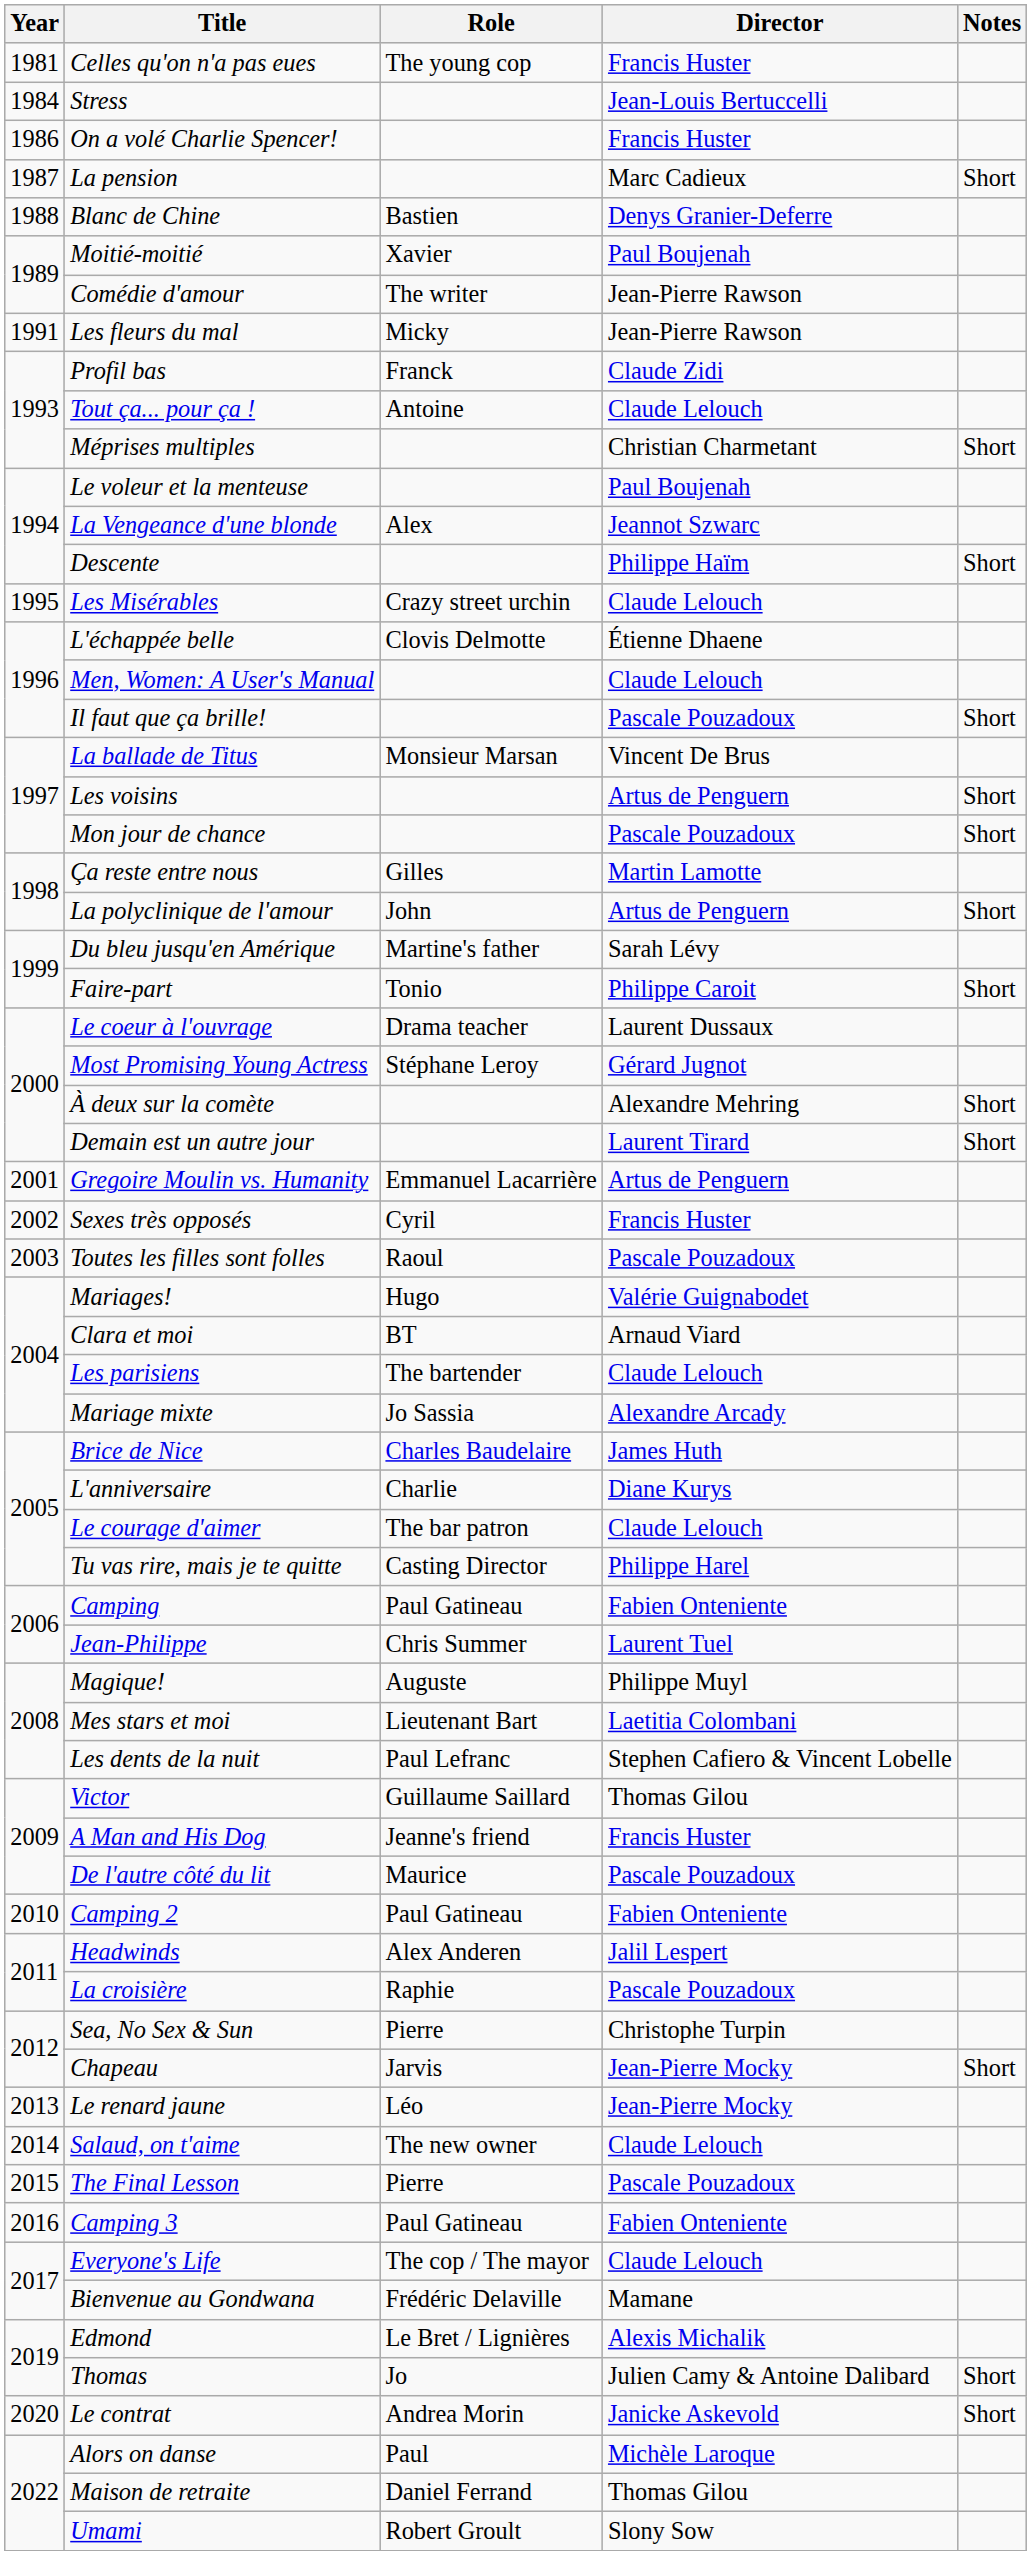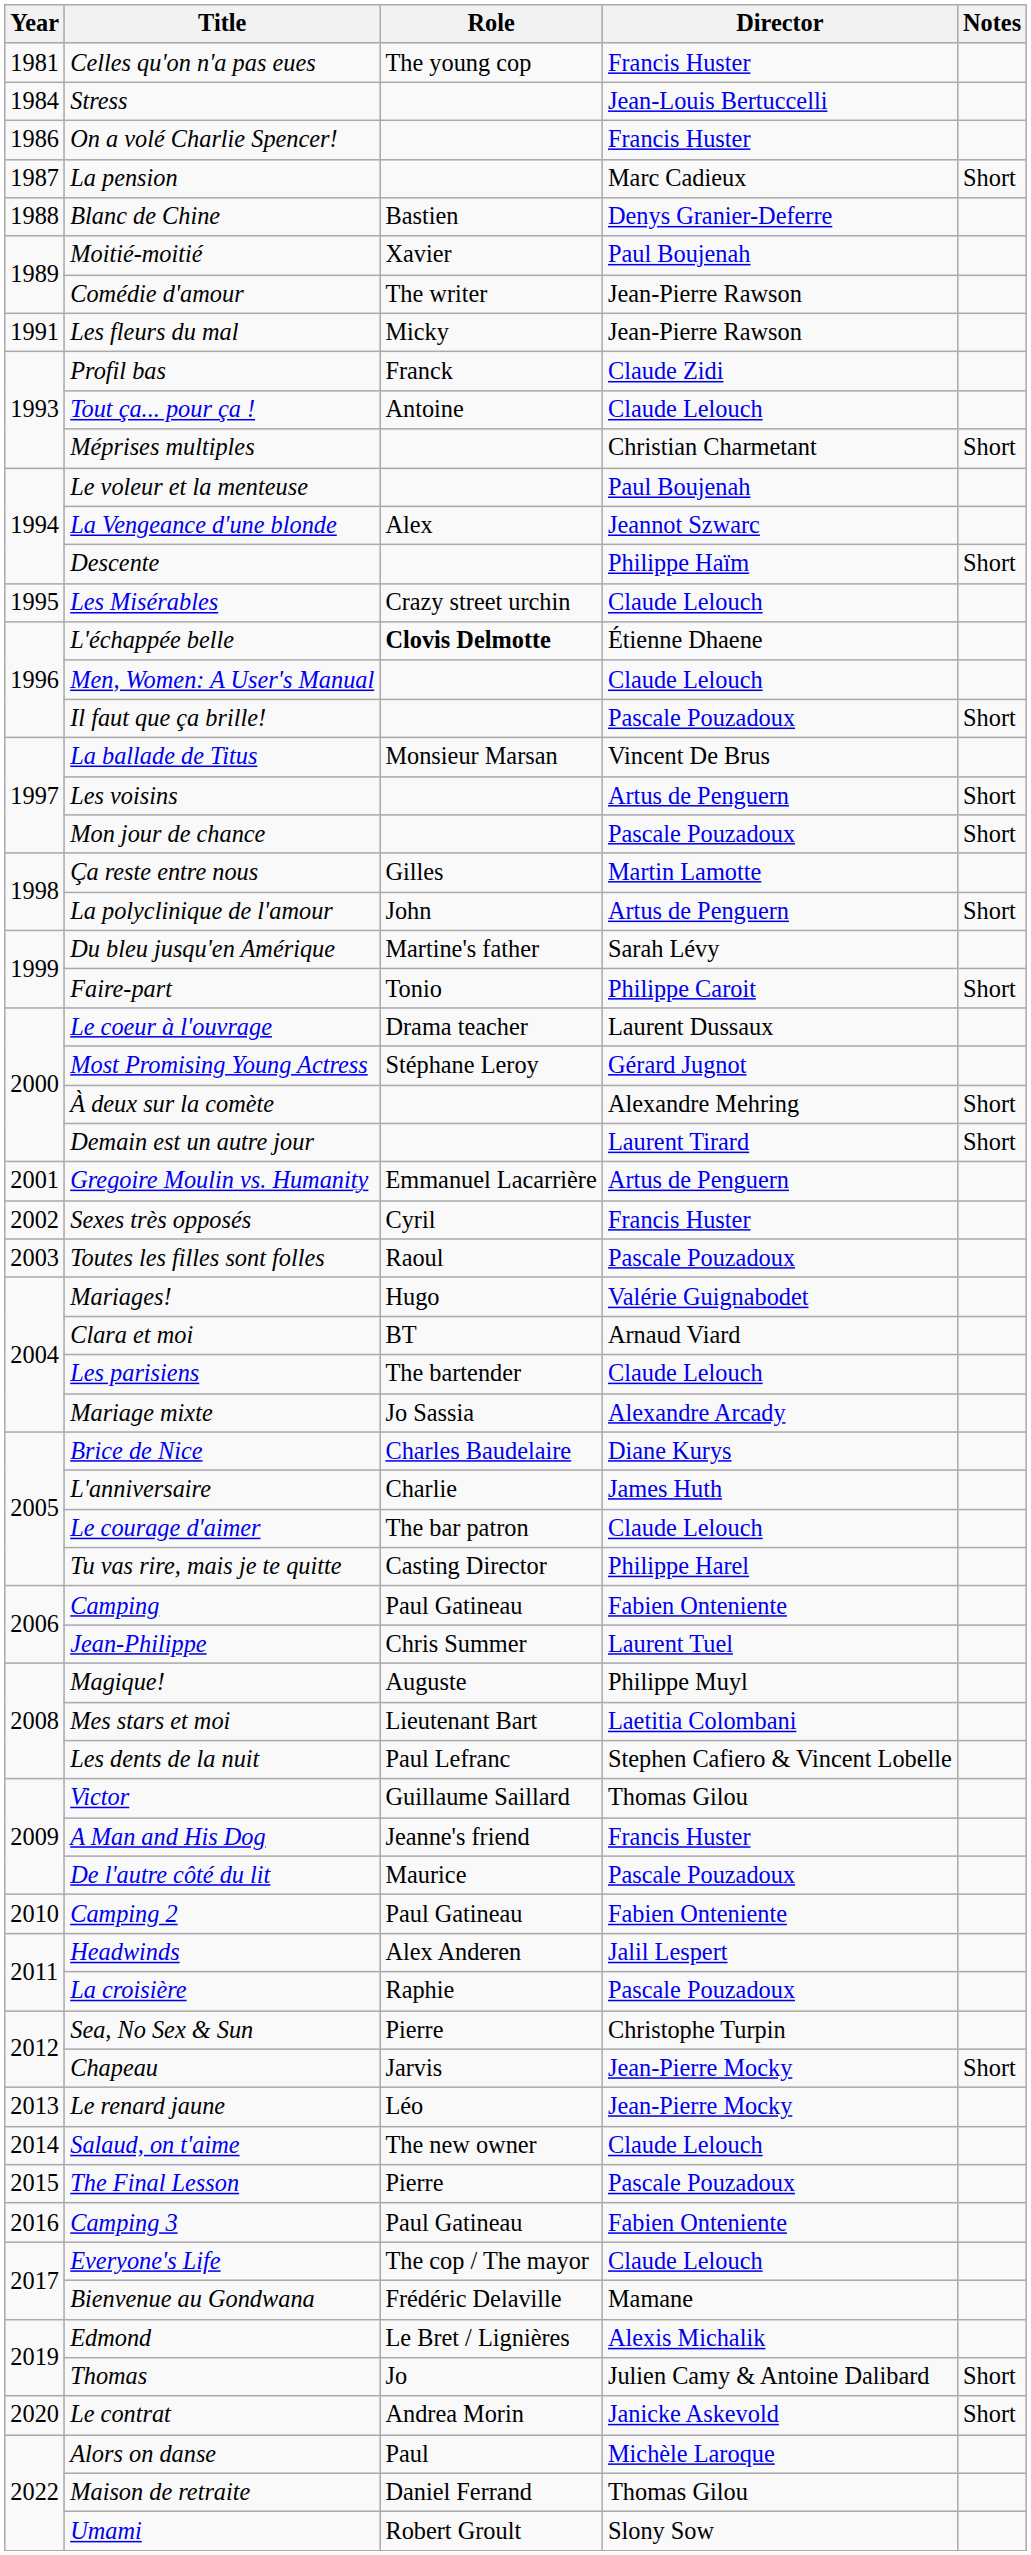L'échappée belle | Role: normal -> bold
Brice de Nice | Director: James Huth -> Diane Kurys
L'anniversaire | Director: Diane Kurys -> James Huth
